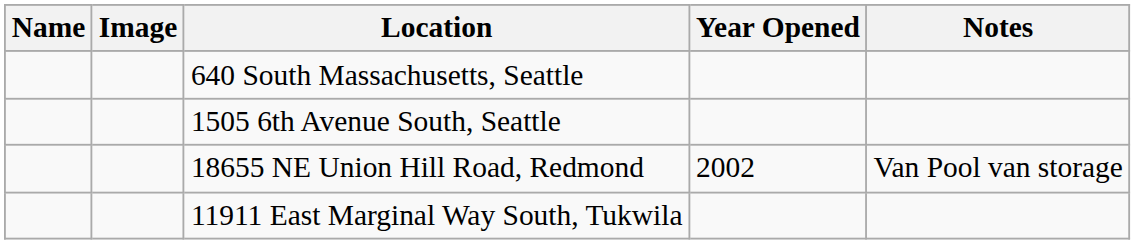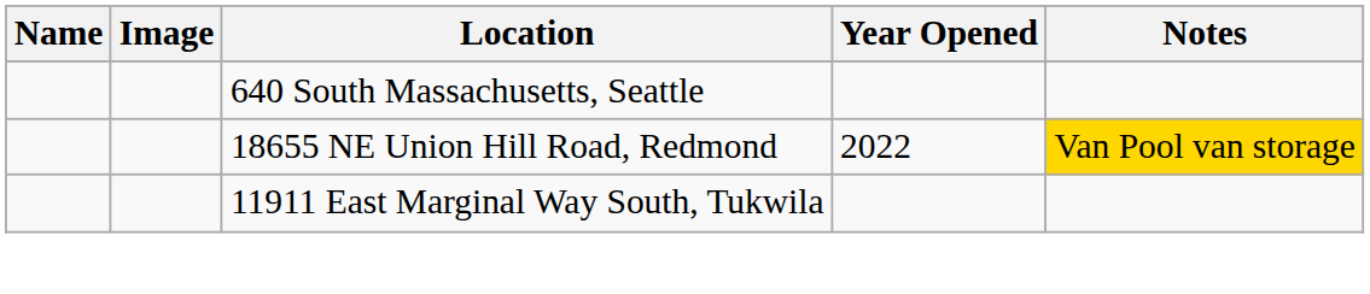- row: 1505 6th Avenue South, Seattle
18655 NE Union Hill Road, Redmond | Year Opened: 2002 -> 2022
18655 NE Union Hill Road, Redmond | Notes: no background -> gold background
